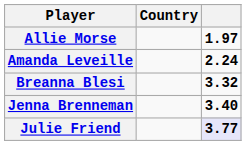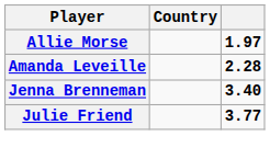Amanda Leveille | column 3: 2.24 -> 2.28
- row: Breanna Blesi | 3.32
Julie Friend | column 3: lavender background -> no background
